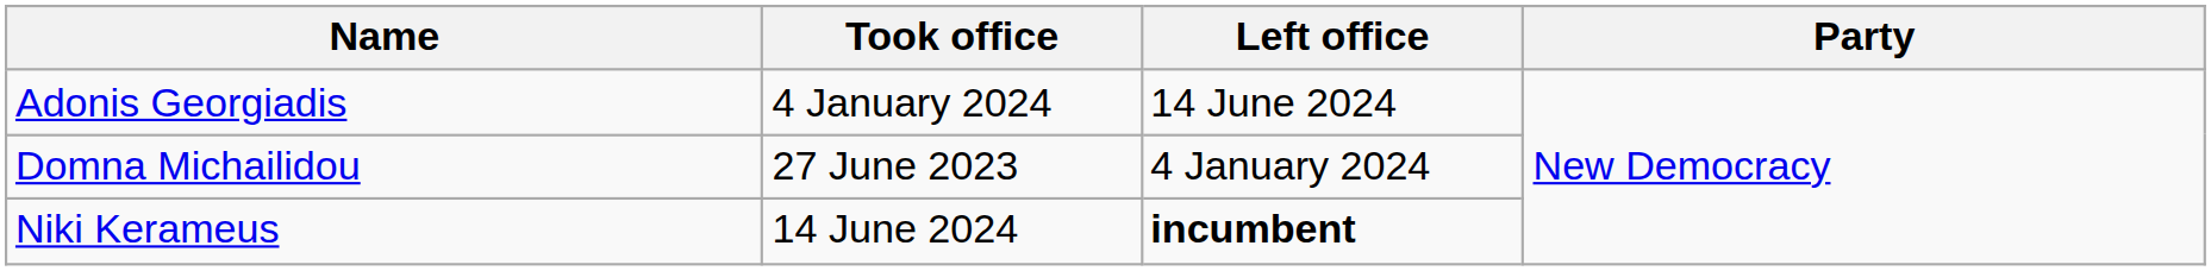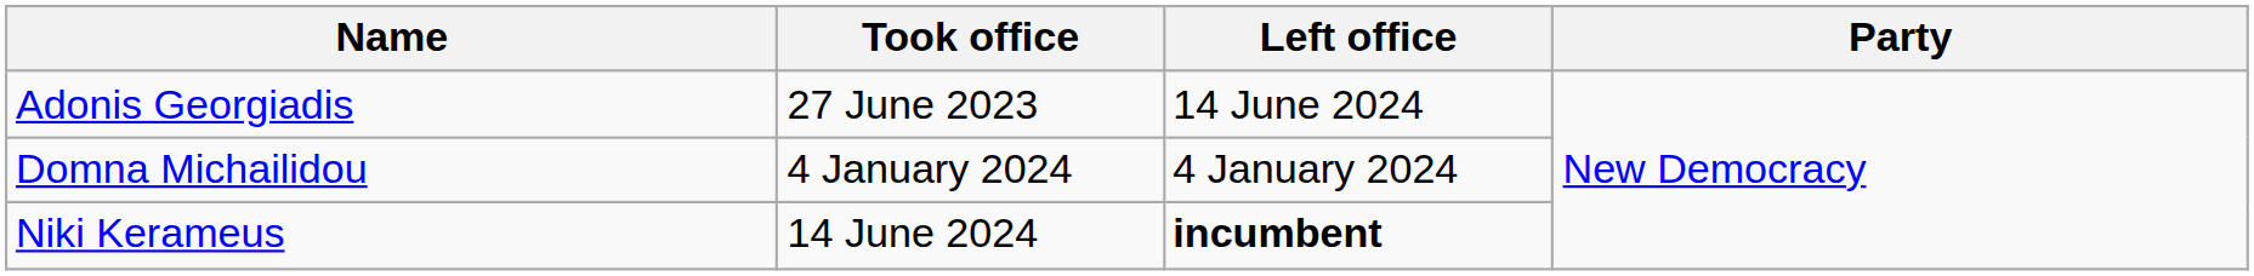Adonis Georgiadis | Took office: 4 January 2024 -> 27 June 2023
Domna Michailidou | Took office: 27 June 2023 -> 4 January 2024
